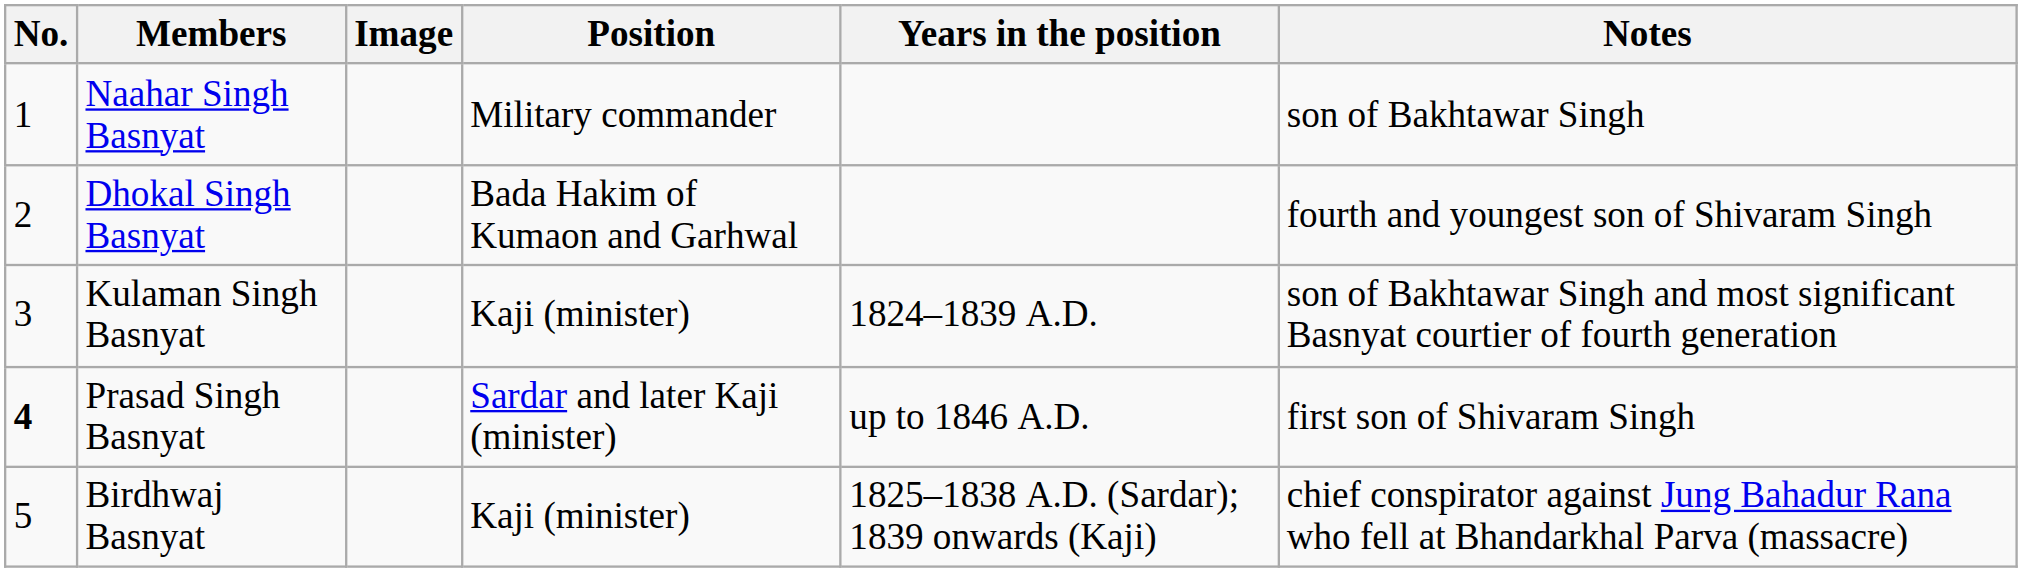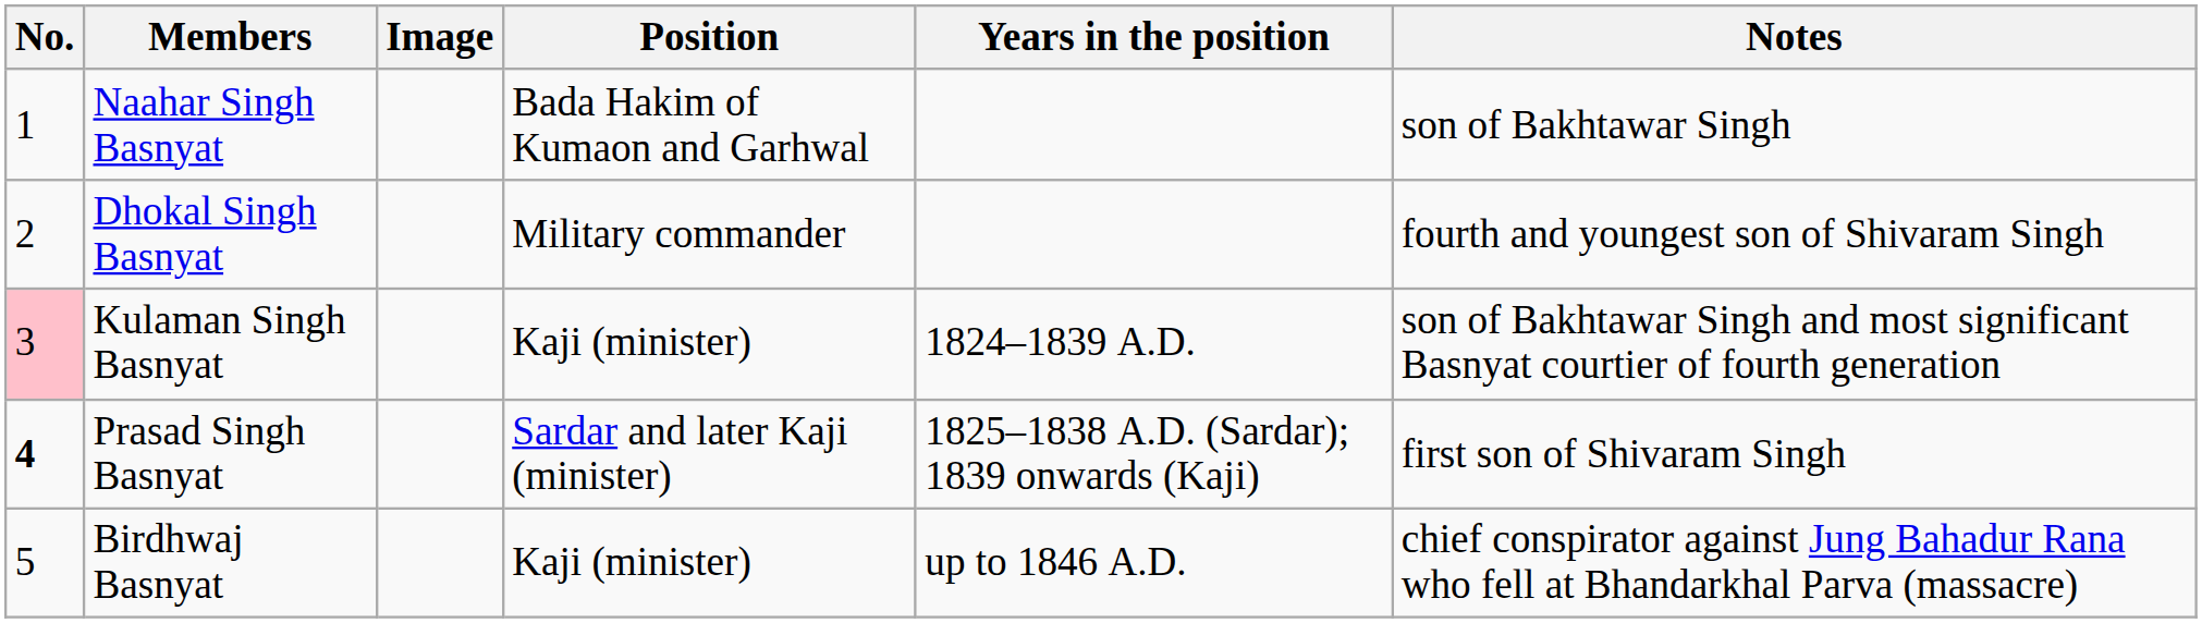Naahar Singh Basnyat | Position: Military commander -> Bada Hakim of Kumaon and Garhwal
Dhokal Singh Basnyat | Position: Bada Hakim of Kumaon and Garhwal -> Military commander
Kulaman Singh Basnyat | No.: no background -> pink background
Prasad Singh Basnyat | Years in the position: up to 1846 A.D. -> 1825–1838 A.D. (Sardar); 1839 onwards (Kaji)
Birdhwaj Basnyat | Years in the position: 1825–1838 A.D. (Sardar); 1839 onwards (Kaji) -> up to 1846 A.D.
